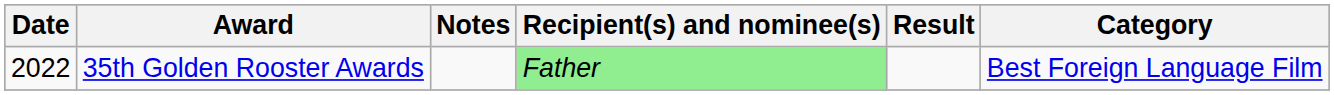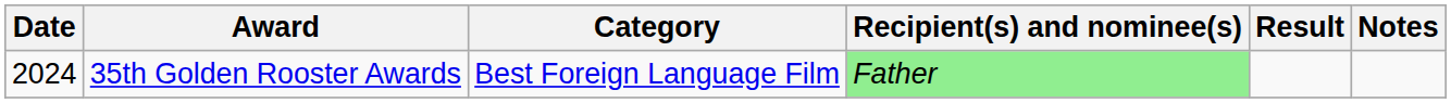columns swapped: Category <-> Notes
35th Golden Rooster Awards | Date: 2022 -> 2024
